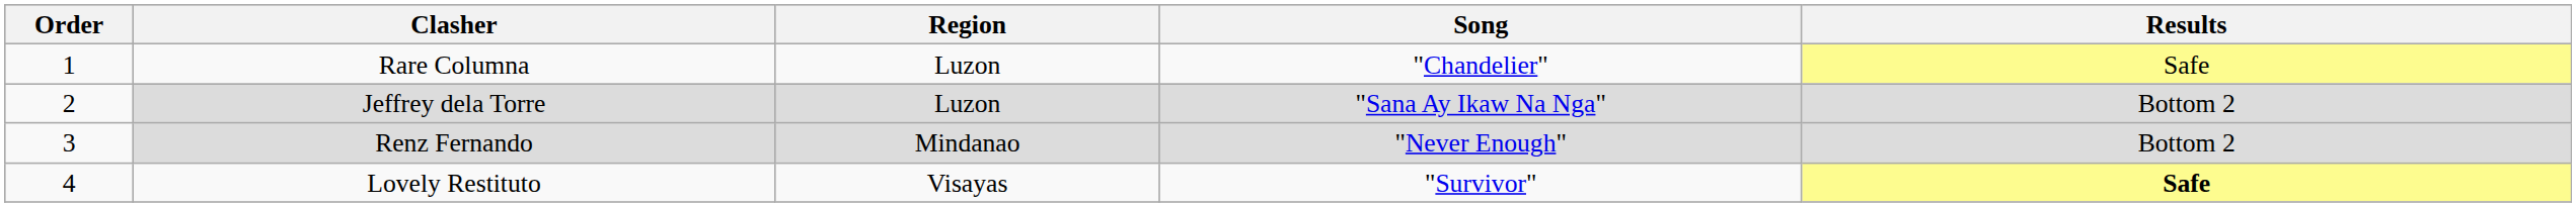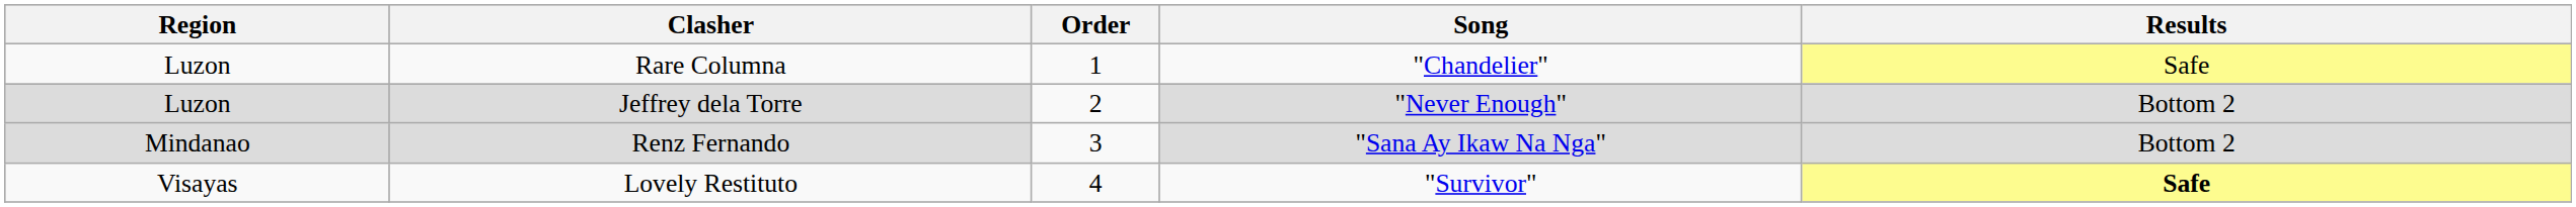columns swapped: Order <-> Region
Jeffrey dela Torre | Song: "Sana Ay Ikaw Na Nga" -> "Never Enough"
Renz Fernando | Song: "Never Enough" -> "Sana Ay Ikaw Na Nga"
